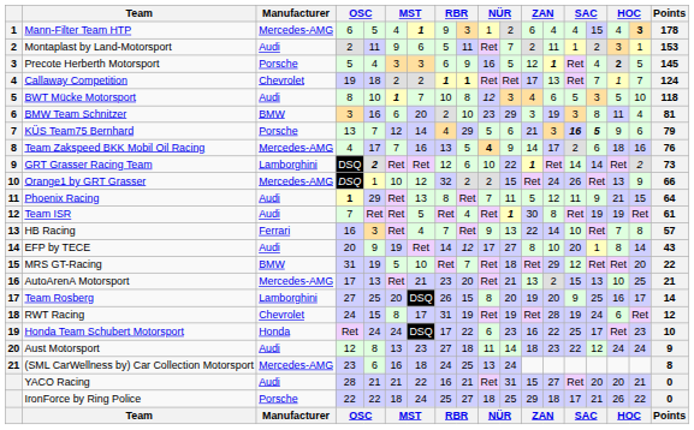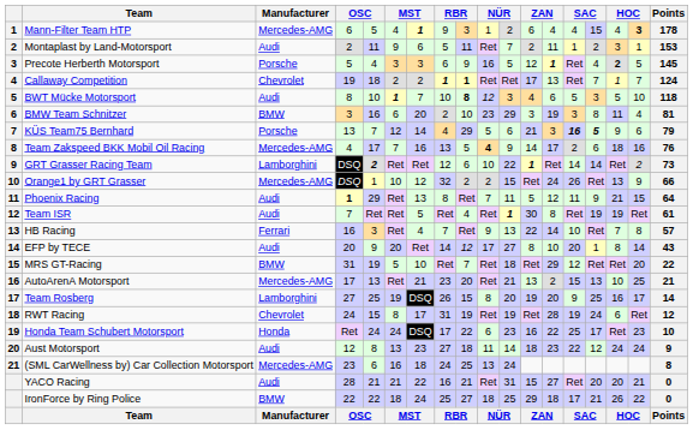BWT Mücke Motorsport | column 9: normal -> bold
EFP by TECE | column 6: 19 -> 20
Team Rosberg | column 6: 20 -> 19
IronForce by Ring Police | Manufacturer: Porsche -> BMW
